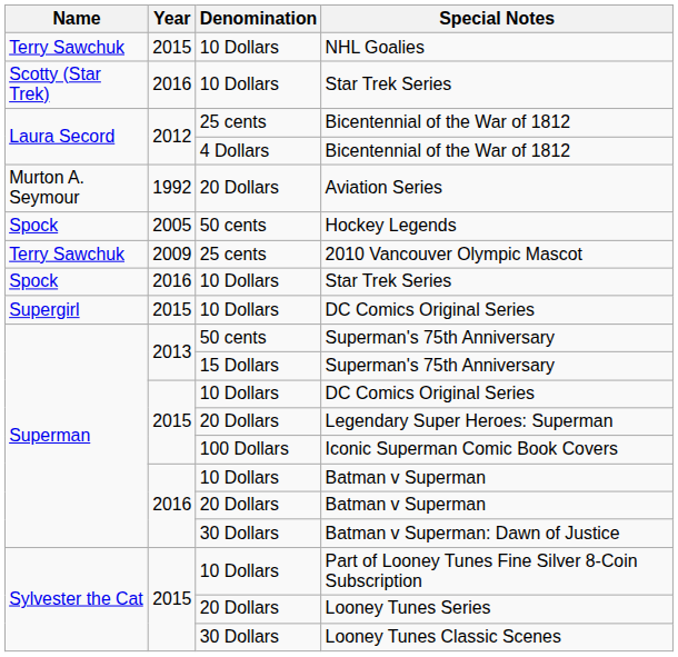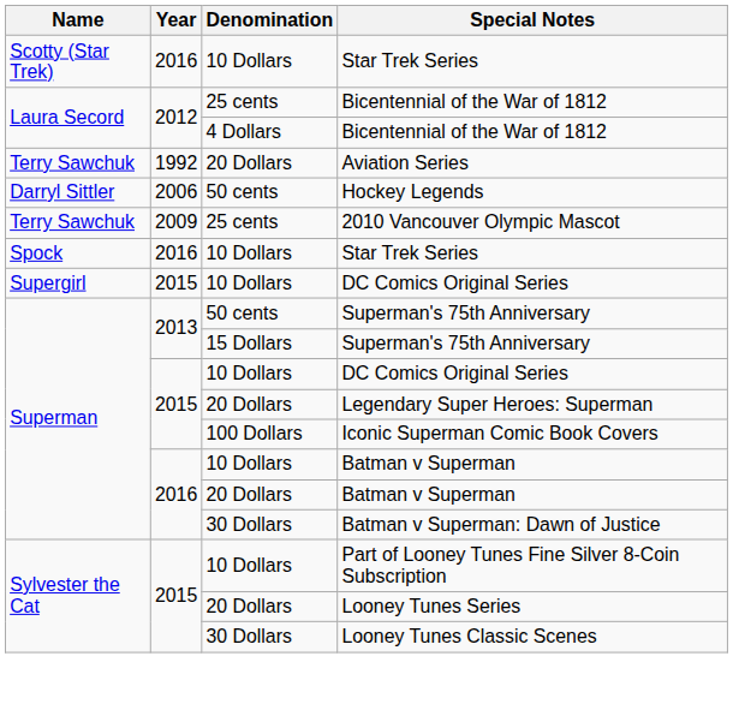- row: Terry Sawchuk | 2015 | 10 Dollars | NHL Goalies
Aviation Series | Name: Murton A. Seymour -> Terry Sawchuk
Hockey Legends | Name: Spock -> Darryl Sittler
Hockey Legends | Year: 2005 -> 2006
